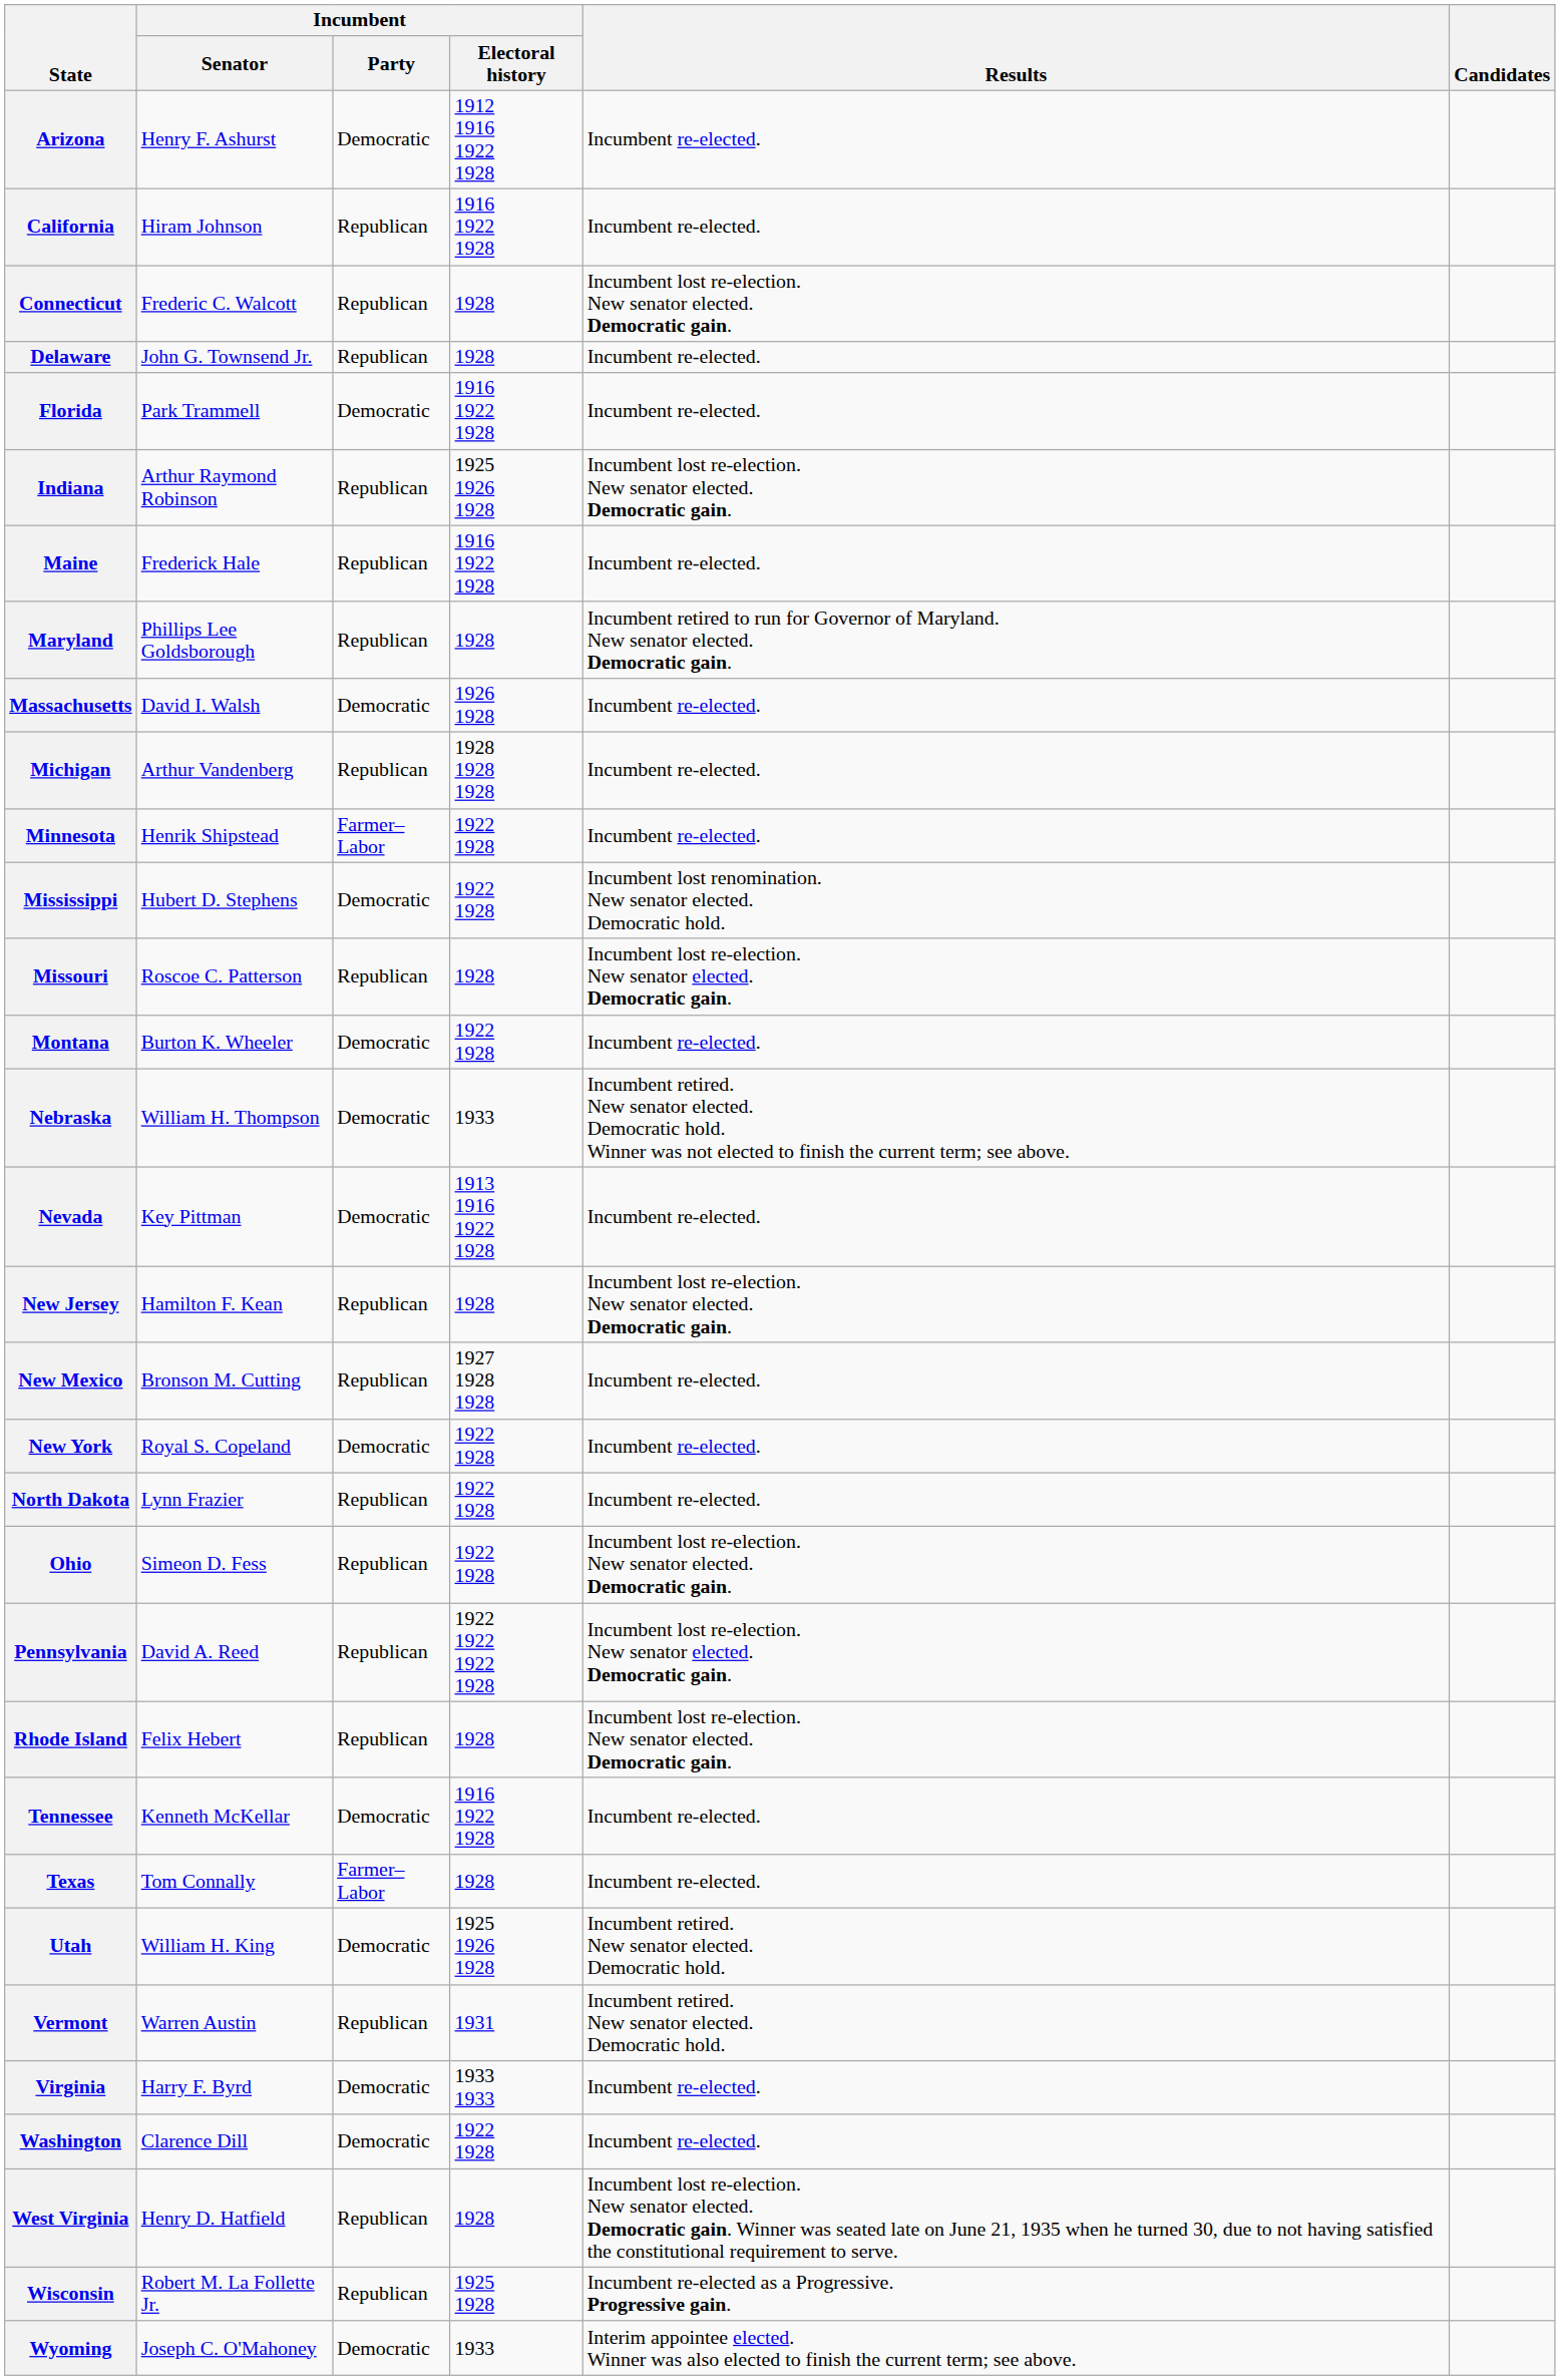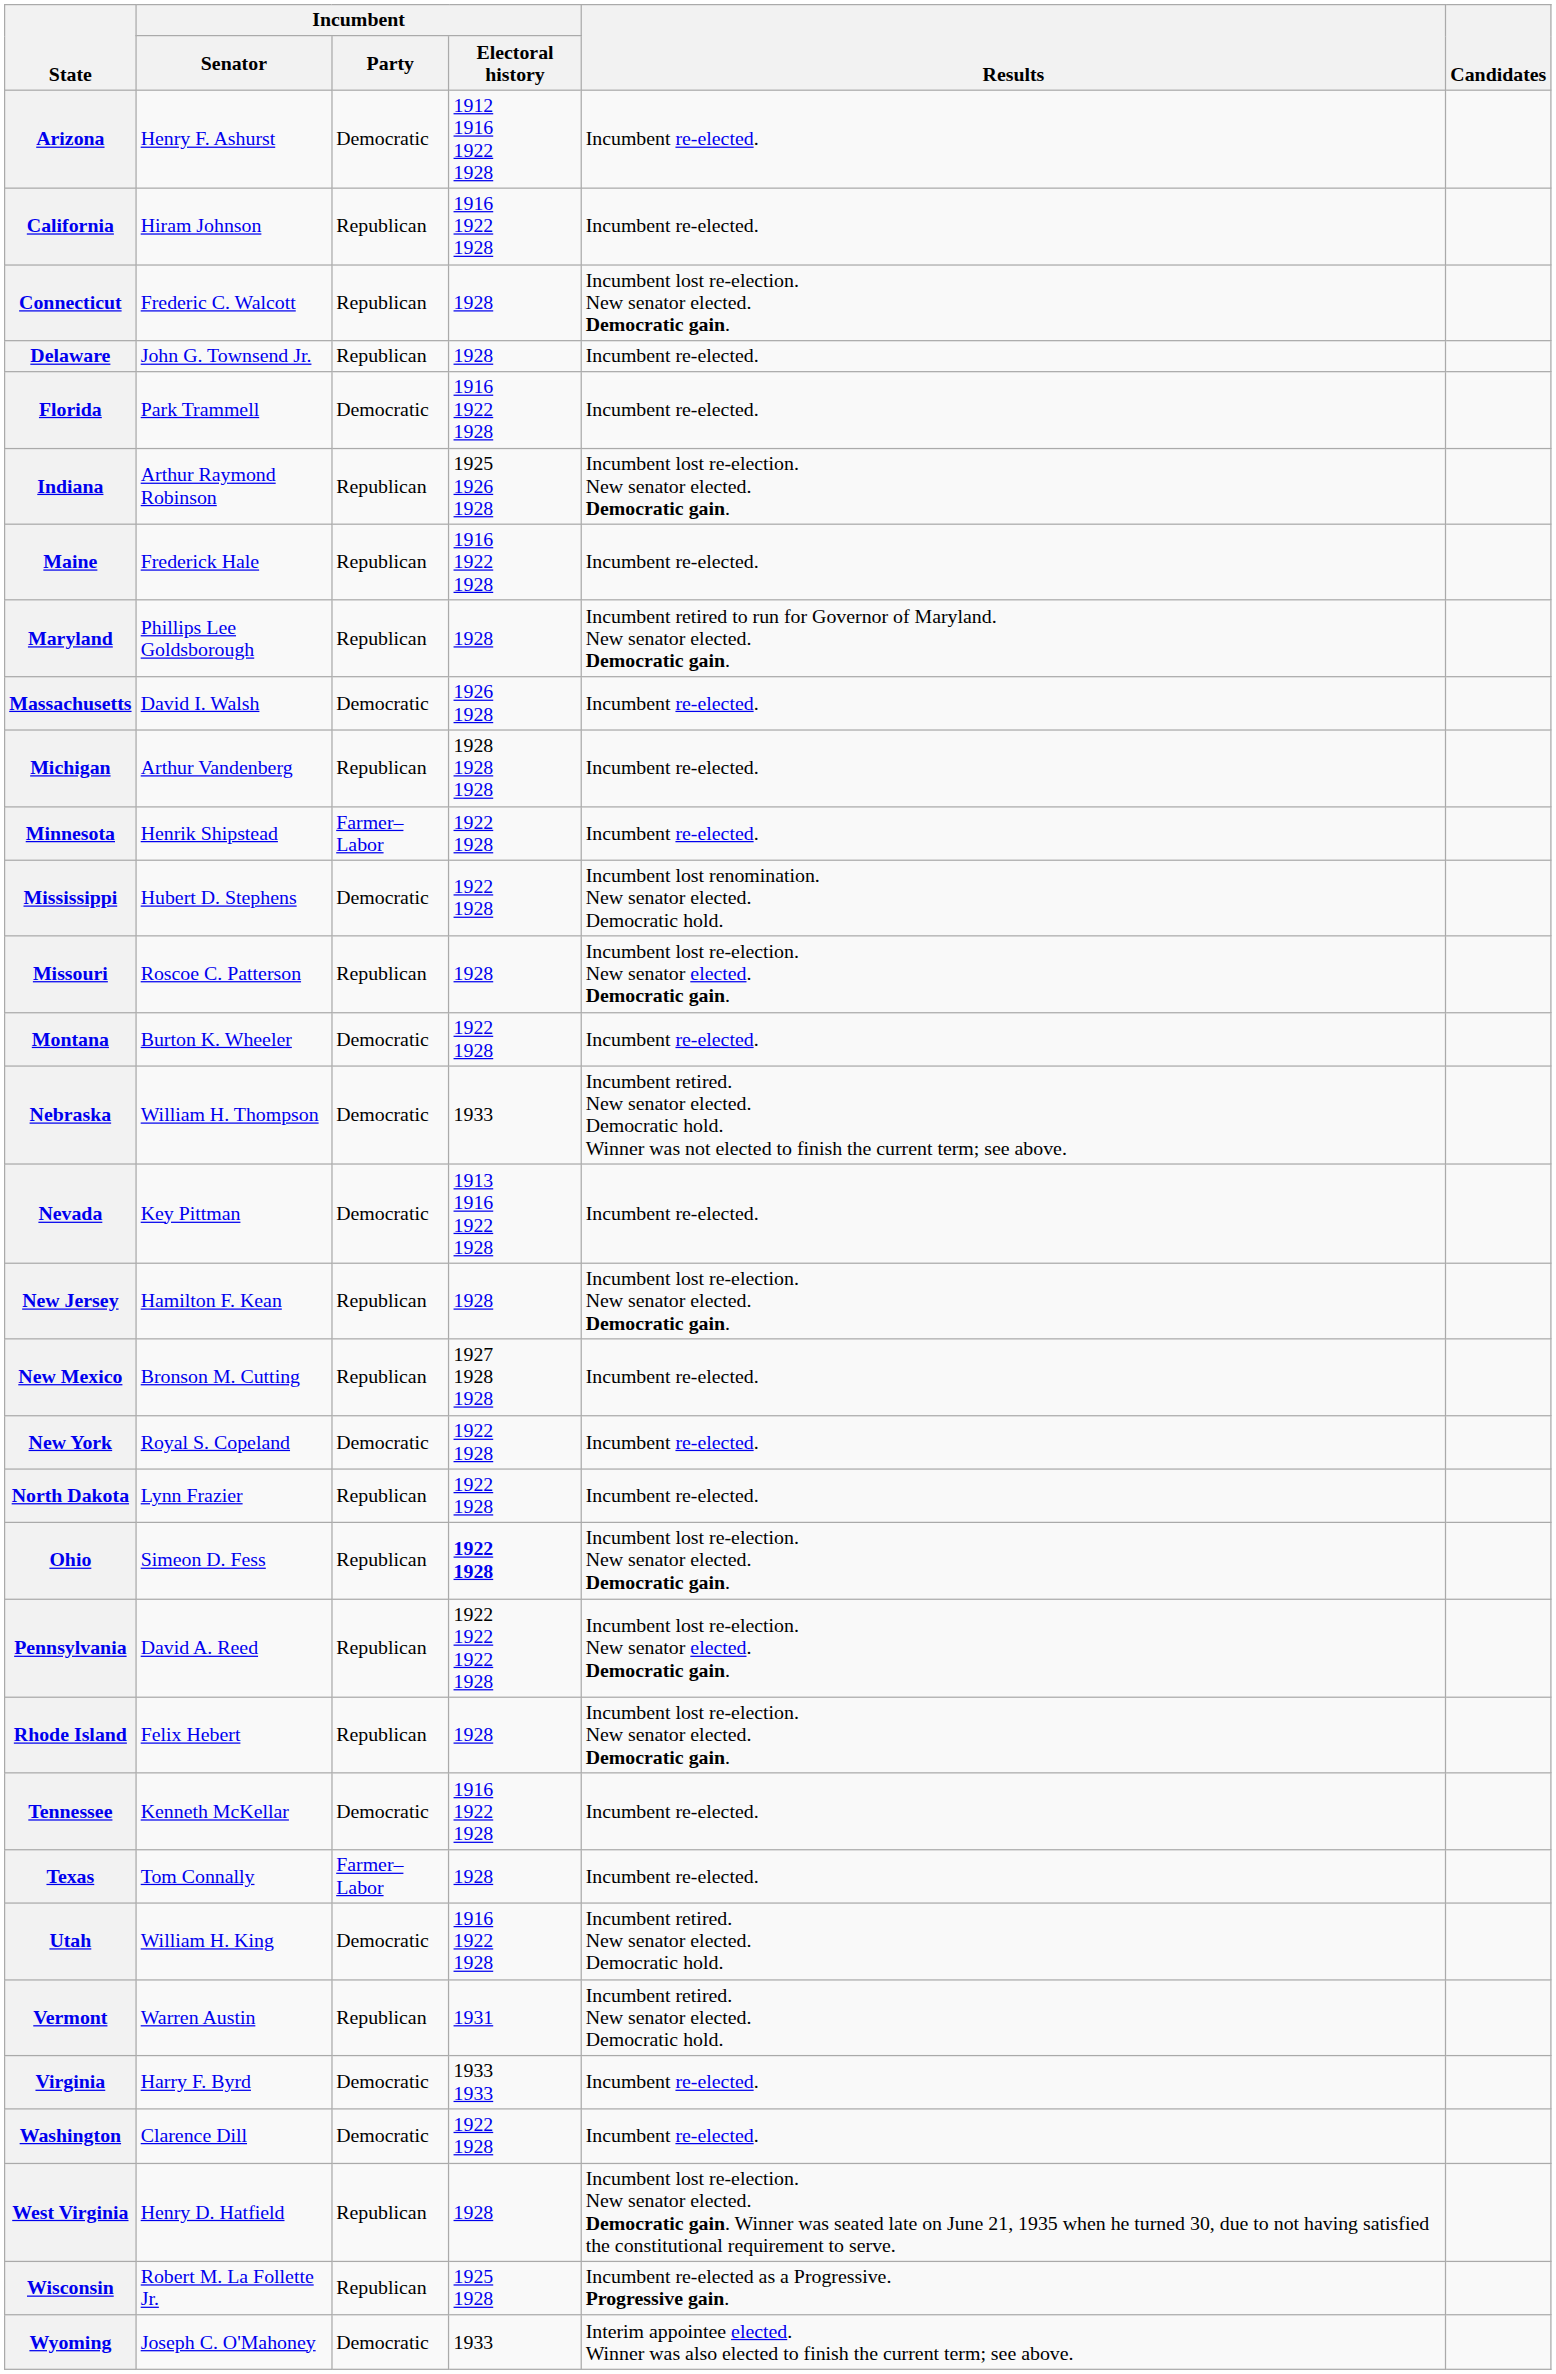Ohio | Incumbent / Electoral history: normal -> bold
Utah | Incumbent / Electoral history: 1925 1926 1928 -> 1916 1922 1928
